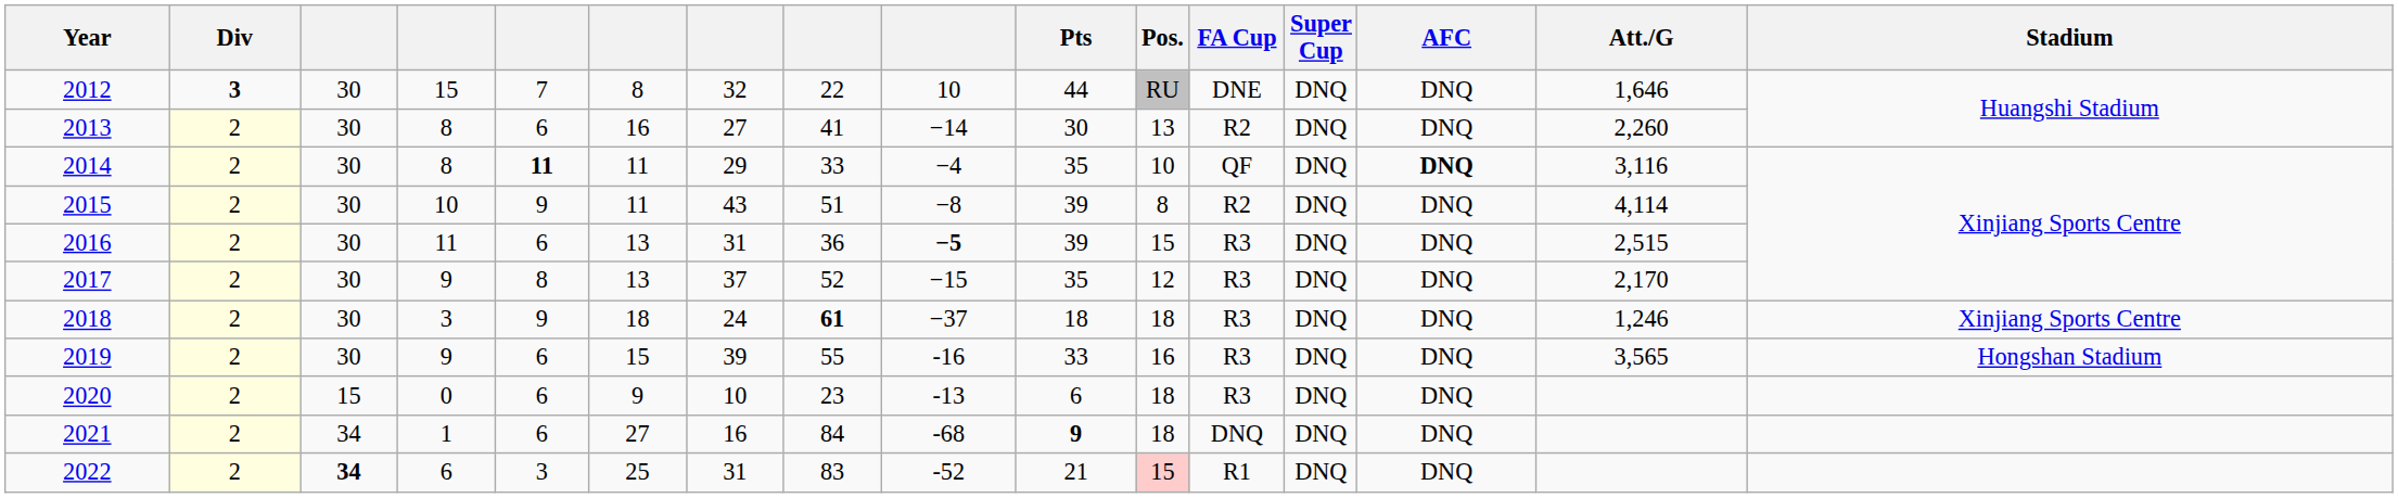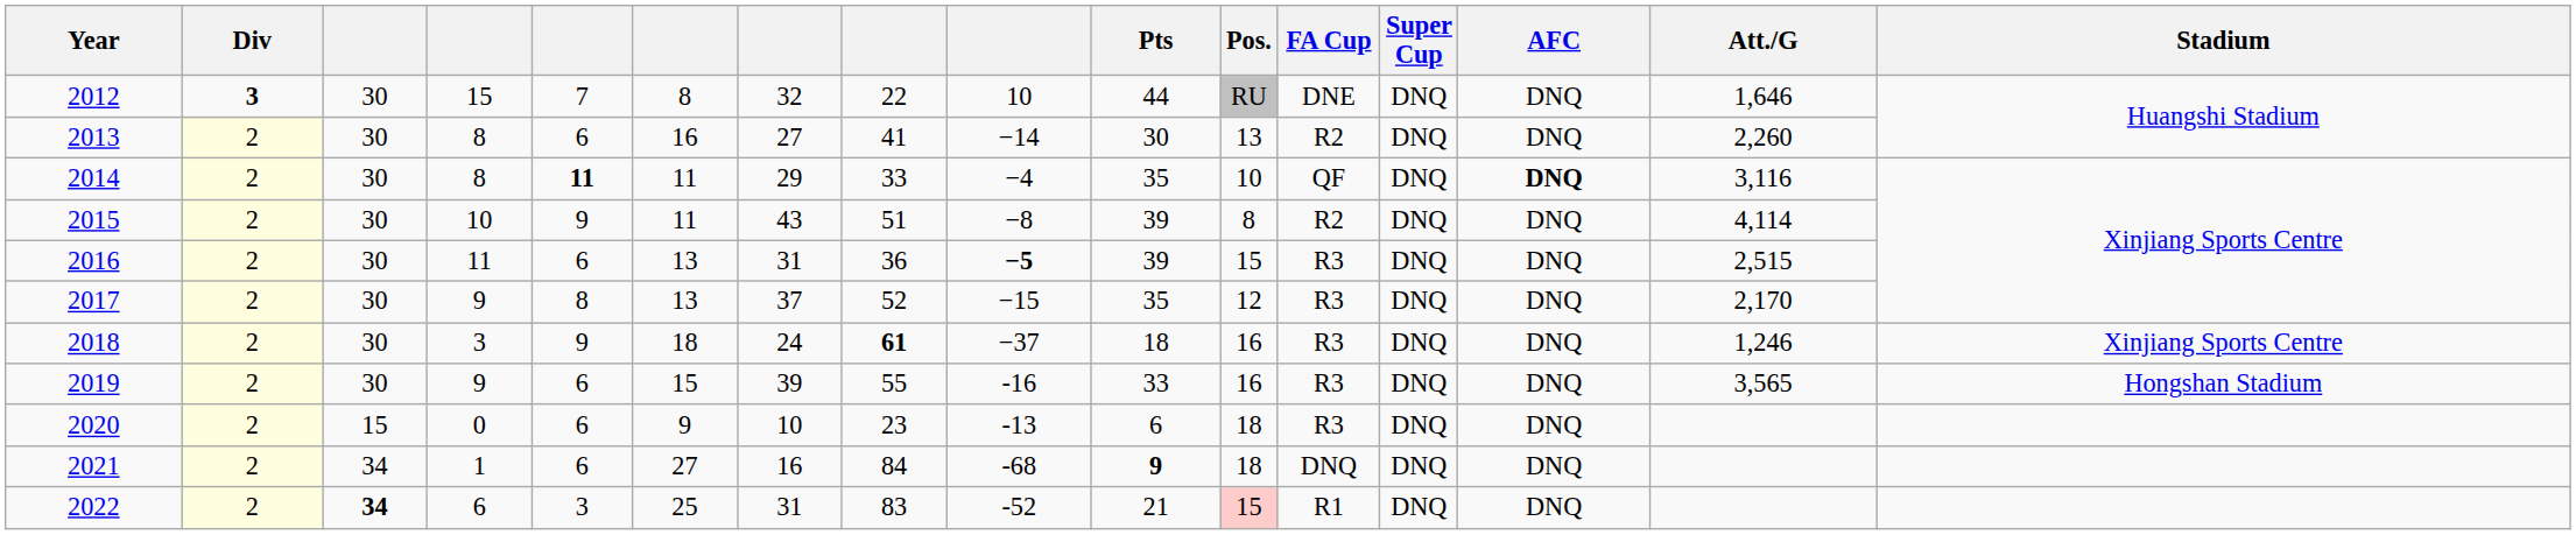2018 | Pos.: 18 -> 16
